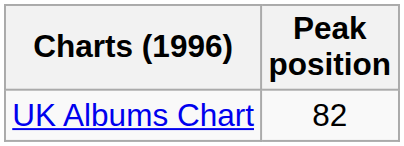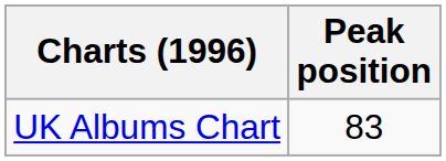UK Albums Chart | Peak position: 82 -> 83
